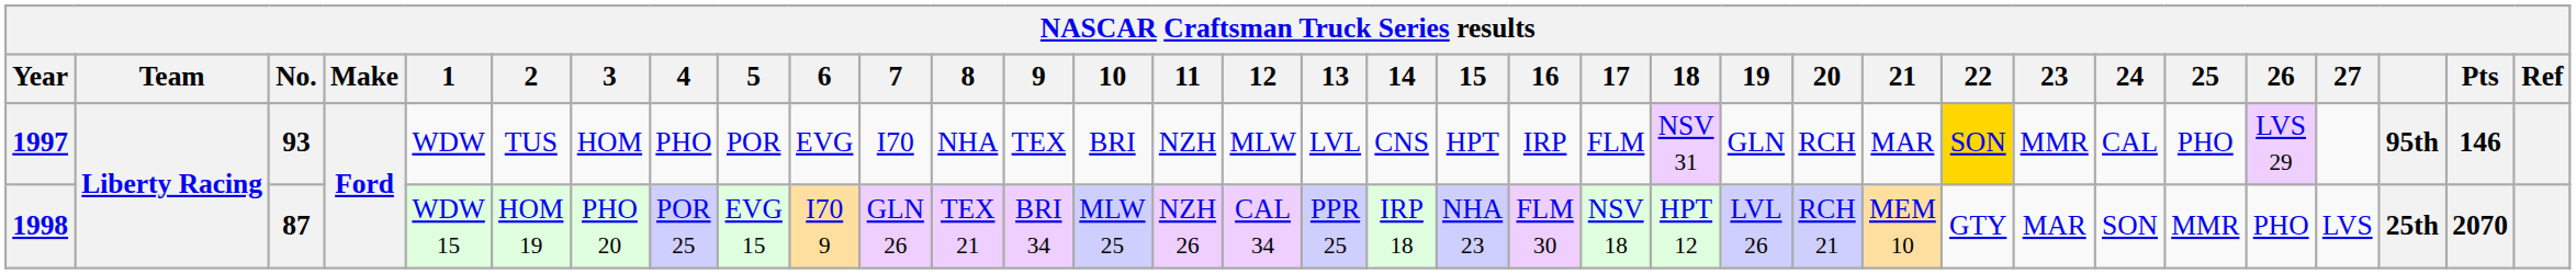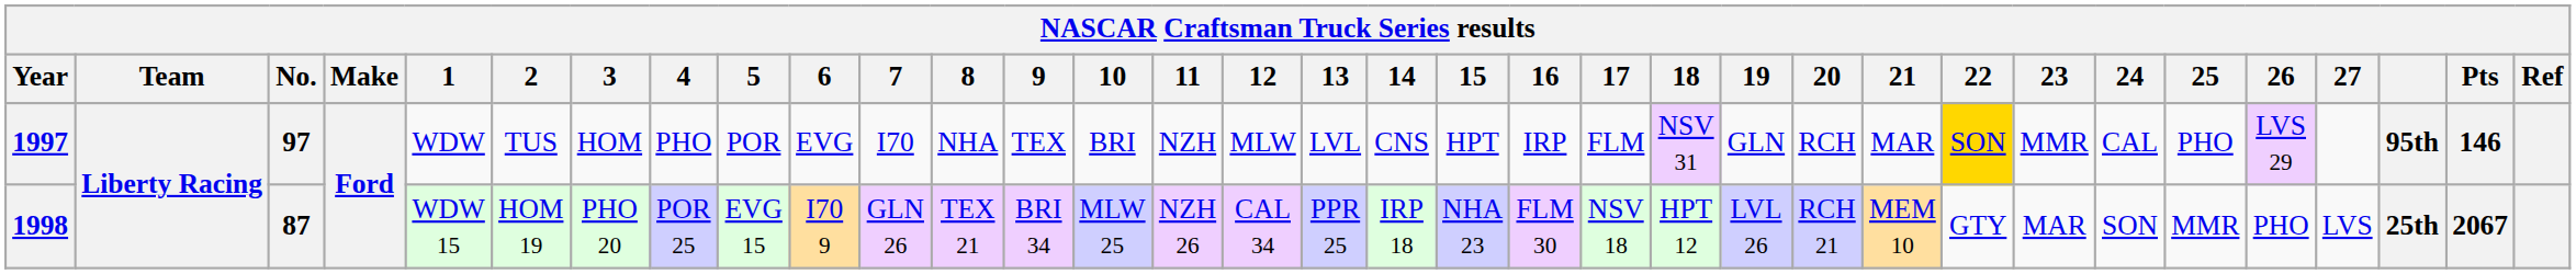1997 | No.: 93 -> 97
1998 | Pts: 2070 -> 2067
